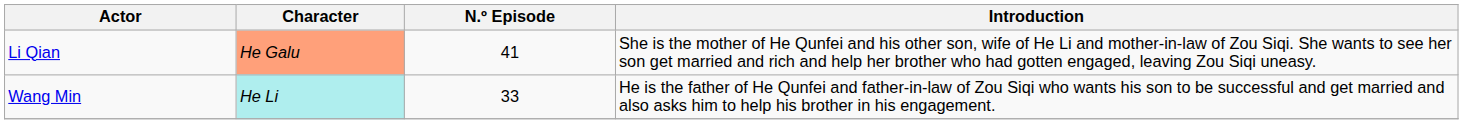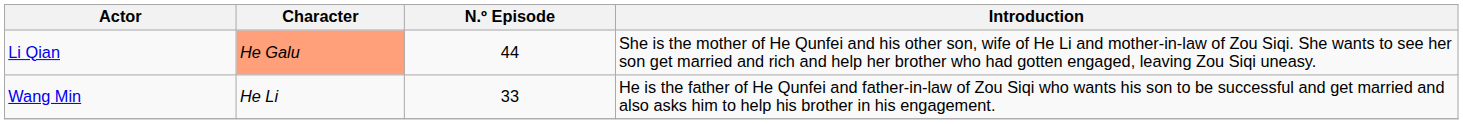Li Qian | N.º Episode: 41 -> 44
Wang Min | Character: paleturquoise background -> no background
